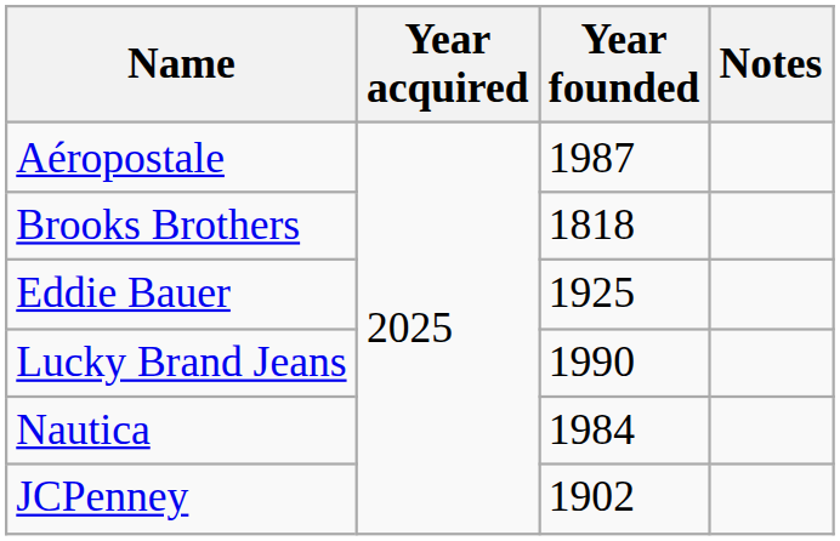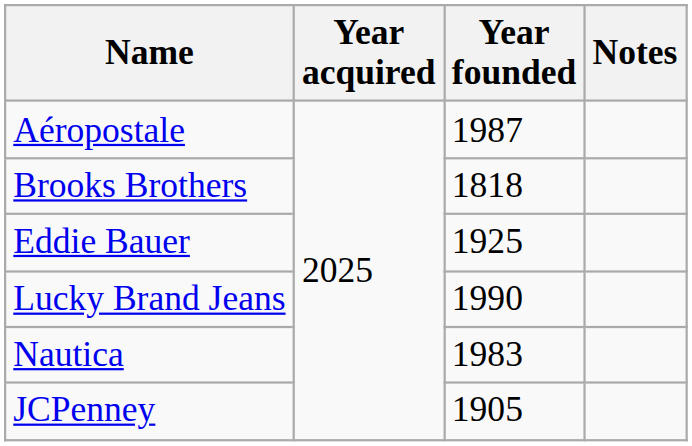Nautica | Year founded: 1984 -> 1983
JCPenney | Year founded: 1902 -> 1905
